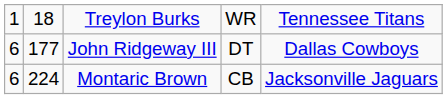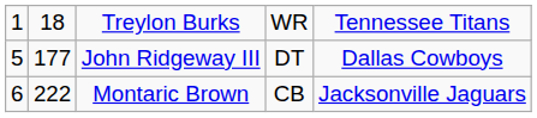John Ridgeway III | column 1: 6 -> 5
Montaric Brown | column 2: 224 -> 222
